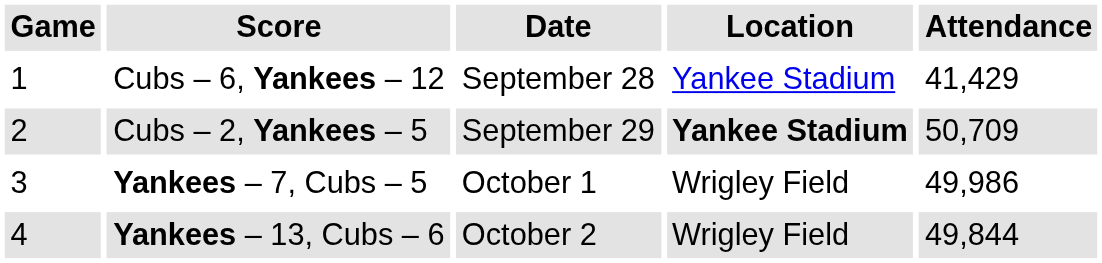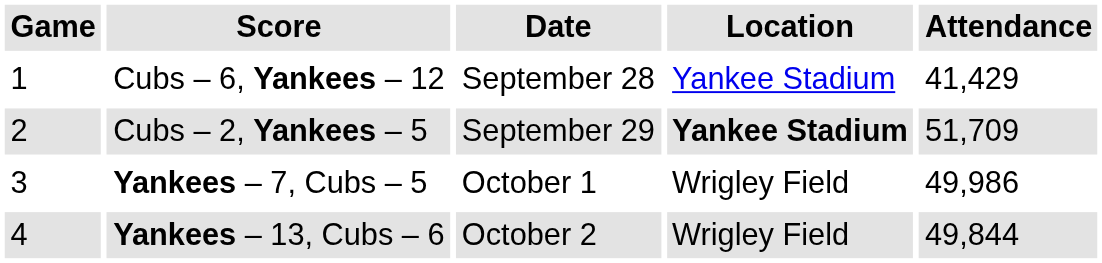Cubs – 2, Yankees – 5 | Attendance: 50,709 -> 51,709
